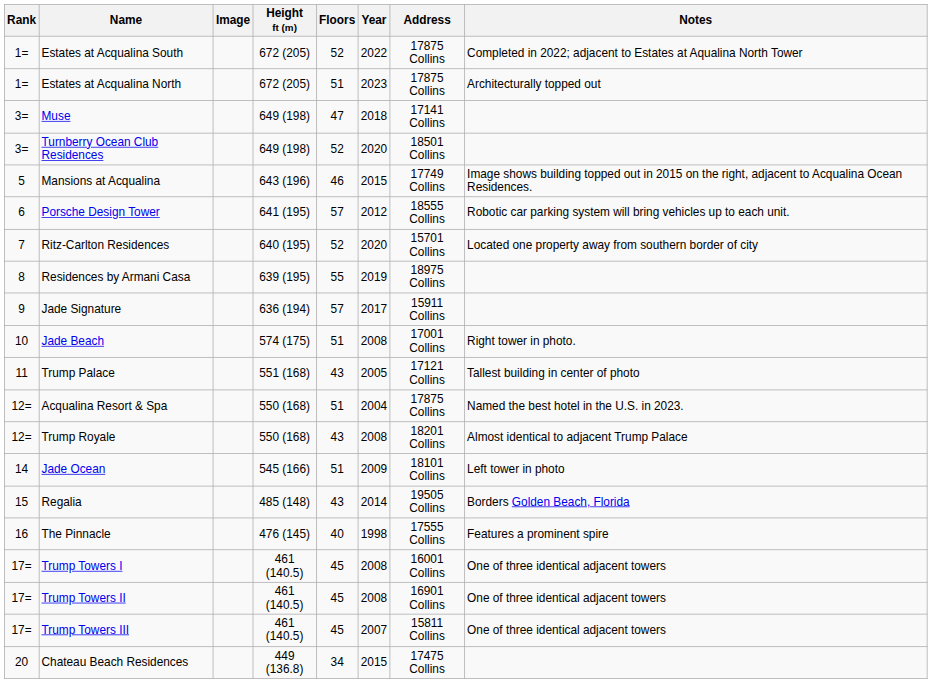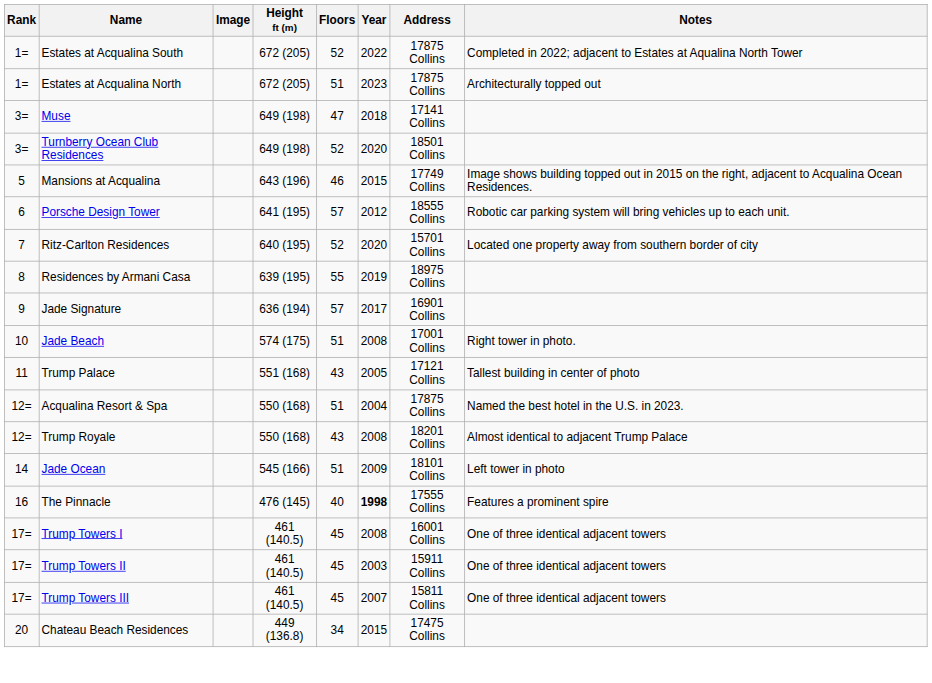Jade Signature | Address: 15911 Collins -> 16901 Collins
- row: 15 | Regalia | 485 (148) | 43 | 2014 | 19505 Collins | Borders Golden Beach, Florida
The Pinnacle | Year: normal -> bold
Trump Towers II | Year: 2008 -> 2003
Trump Towers II | Address: 16901 Collins -> 15911 Collins
